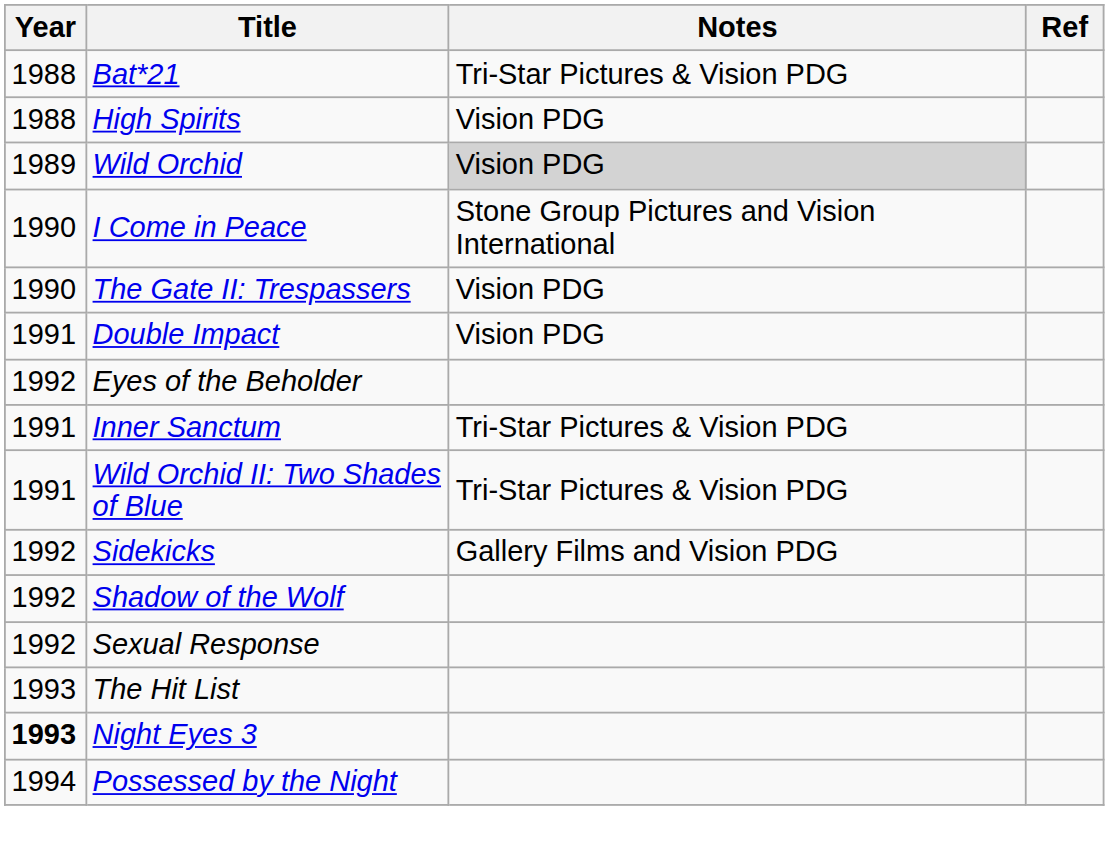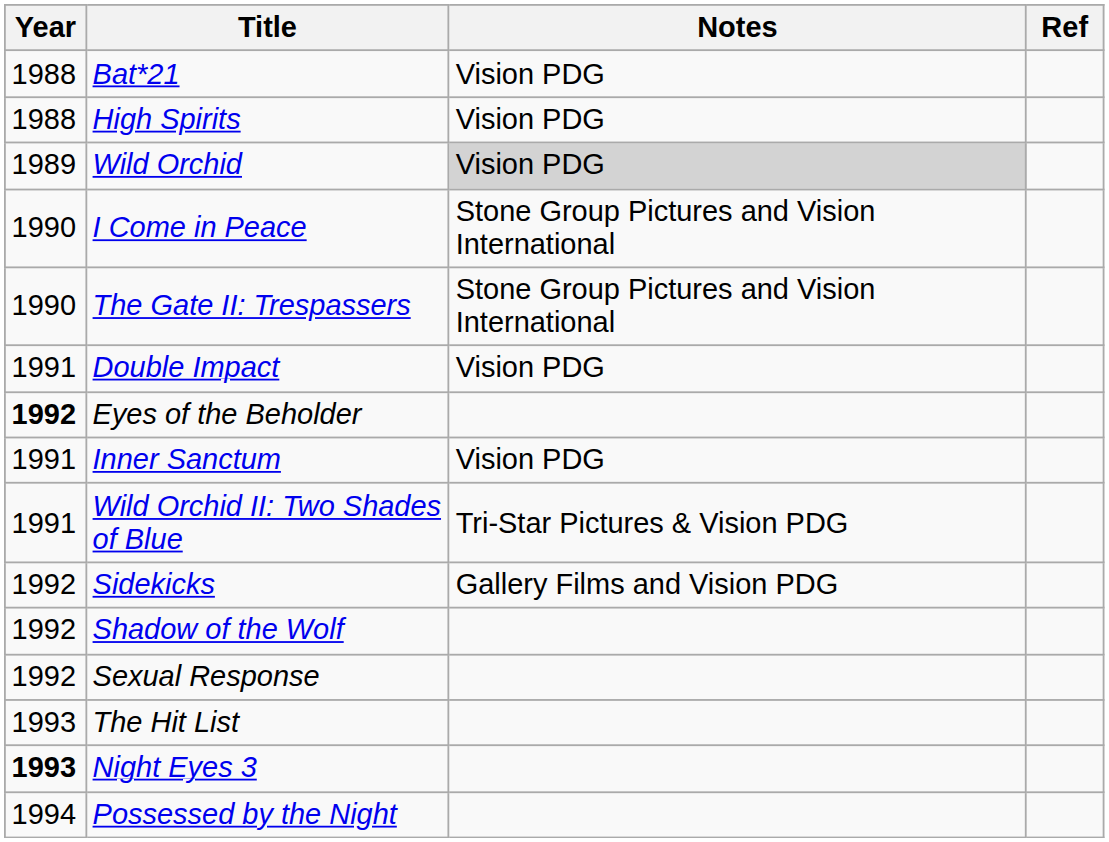Bat*21 | Notes: Tri-Star Pictures & Vision PDG -> Vision PDG
The Gate II: Trespassers | Notes: Vision PDG -> Stone Group Pictures and Vision International
Eyes of the Beholder | Year: normal -> bold
Inner Sanctum | Notes: Tri-Star Pictures & Vision PDG -> Vision PDG
